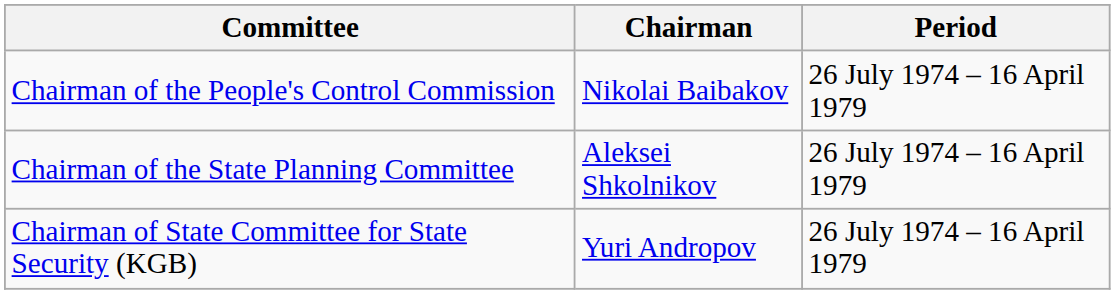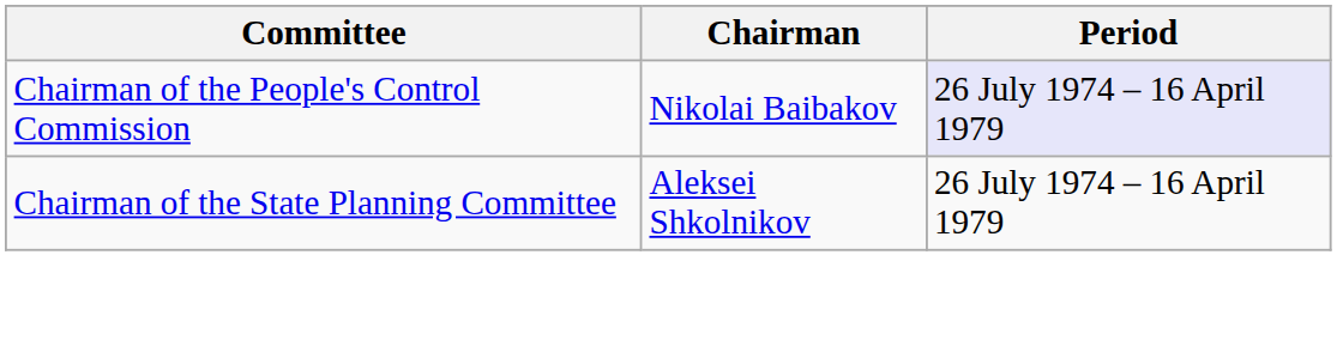Chairman of the People's Control Commission | Period: no background -> lavender background
- row: Chairman of State Committee for State Security (KGB) | Yuri Andropov | 26 July 1974 – 16 April 1979
